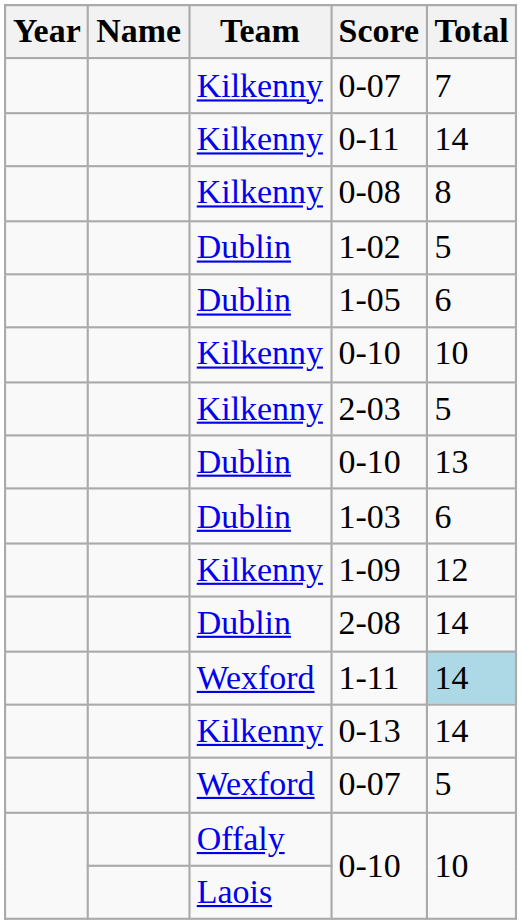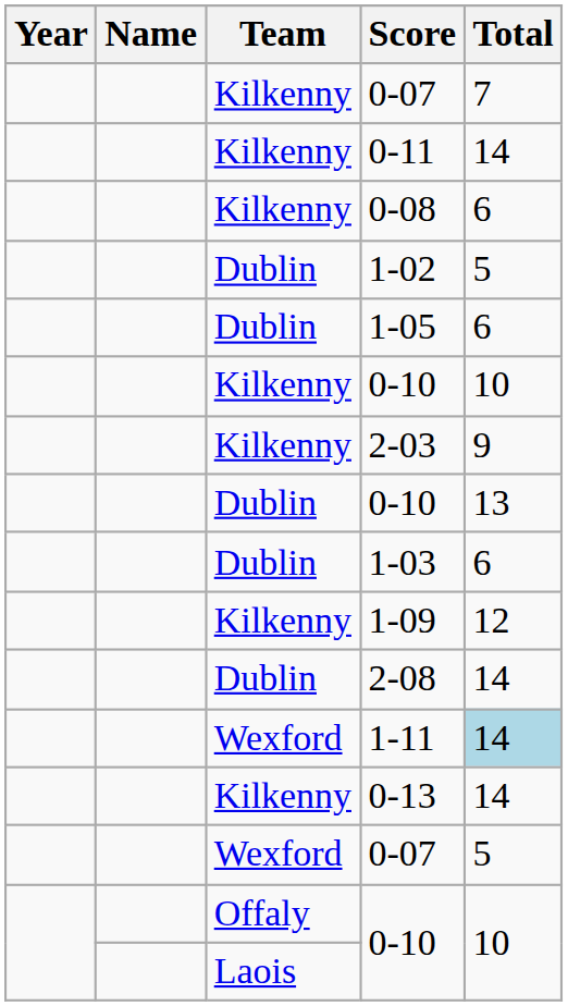0-08 | Total: 8 -> 6
2-03 | Total: 5 -> 9
